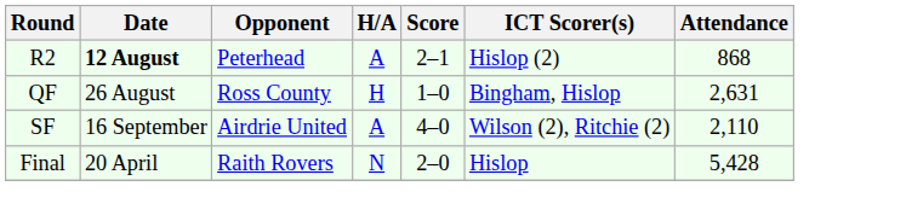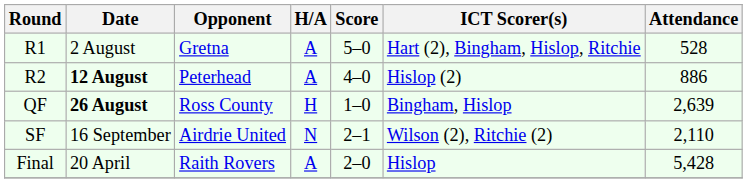+ row: R1 | 2 August | Gretna | A | 5–0 | Hart (2), Bingham, Hislop, Ritchie | 528
R2 | Score: 2–1 -> 4–0
R2 | Attendance: 868 -> 886
QF | Date: normal -> bold
QF | Attendance: 2,631 -> 2,639
SF | H/A: A -> N
SF | Score: 4–0 -> 2–1
Final | H/A: N -> A
